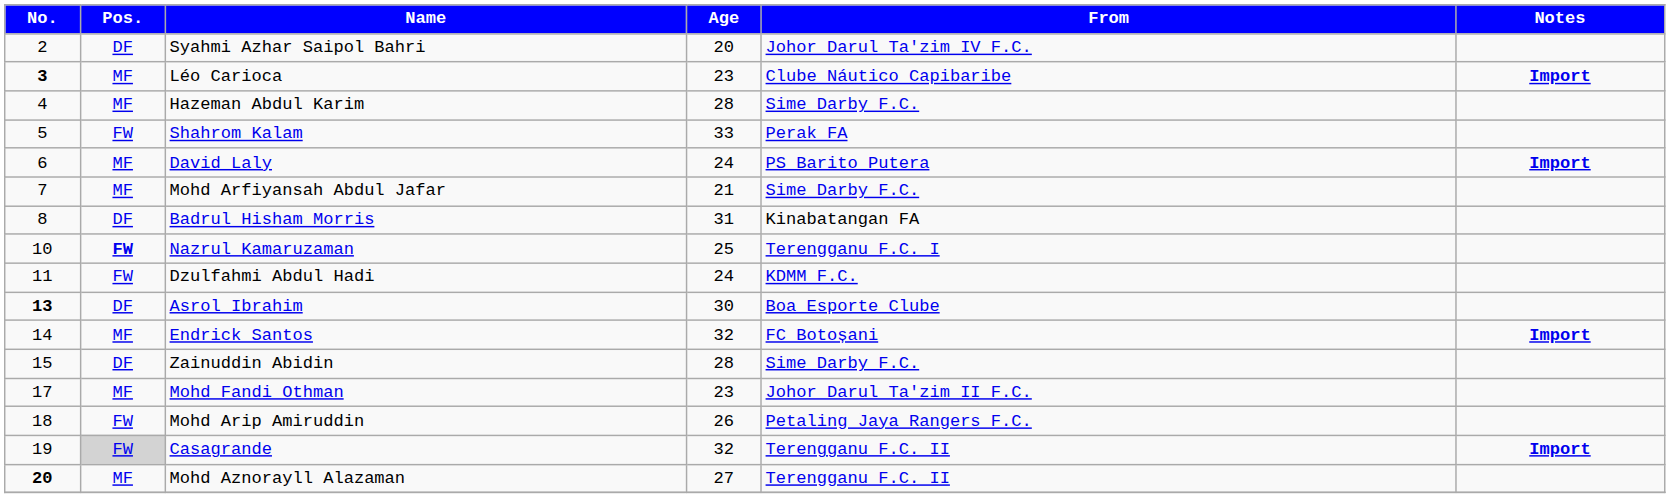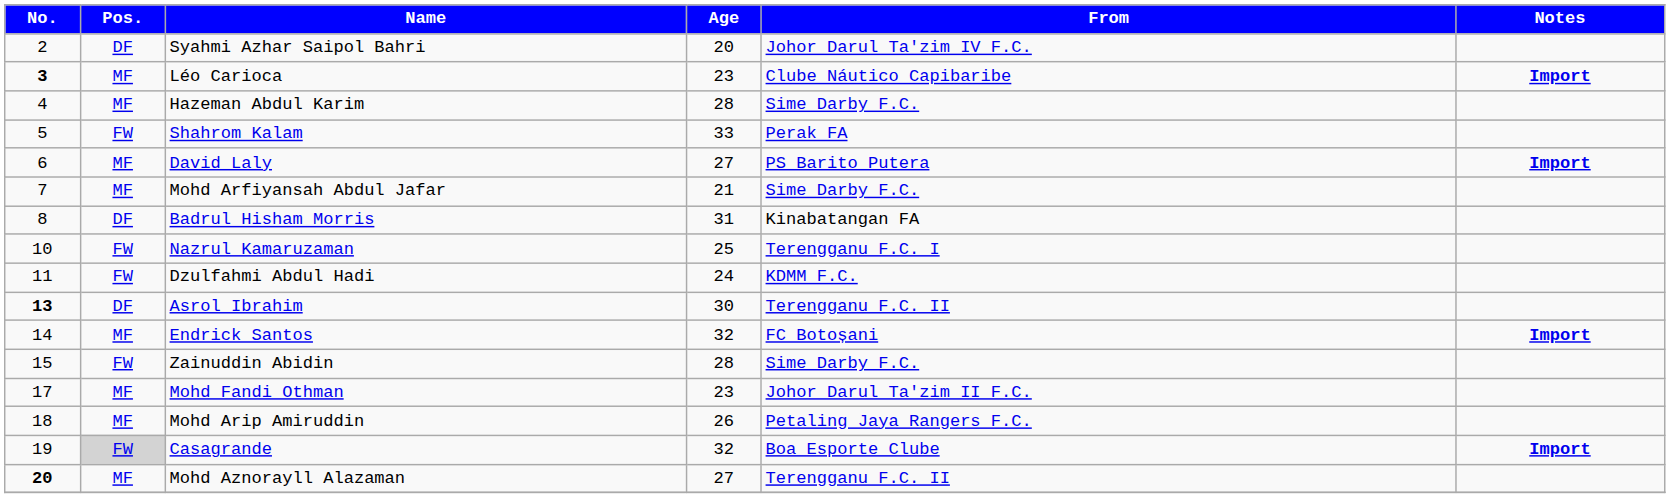David Laly | Age: 24 -> 27
Nazrul Kamaruzaman | Pos.: bold -> normal
Asrol Ibrahim | From: Boa Esporte Clube -> Terengganu F.C. II
Zainuddin Abidin | Pos.: DF -> FW
Mohd Arip Amiruddin | Pos.: FW -> MF
Casagrande | From: Terengganu F.C. II -> Boa Esporte Clube
